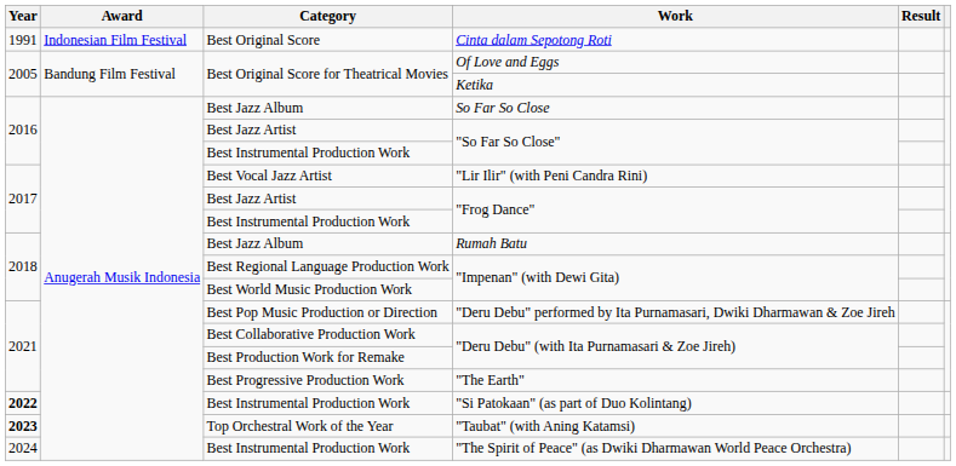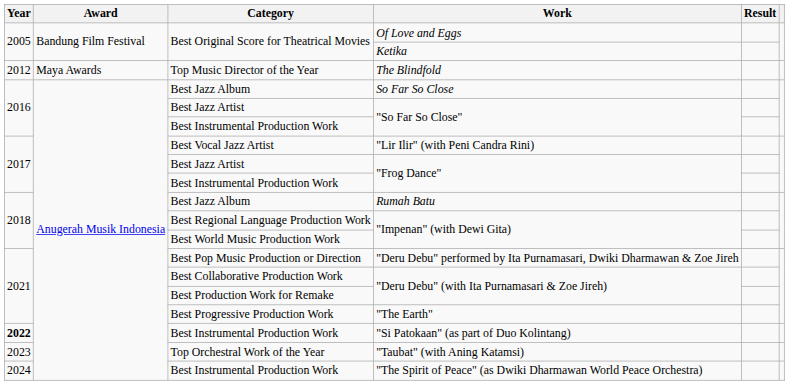- row: 1991 | Indonesian Film Festival | Best Original Score | Cinta dalam Sepotong Roti
+ row: 2012 | Maya Awards | Top Music Director of the Year | The Blindfold
"Taubat" (with Aning Katamsi) | Year: bold -> normal
